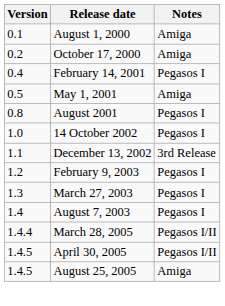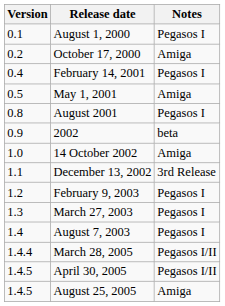August 1, 2000 | Notes: Amiga -> Pegasos I
+ row: 0.9 | 2002 | beta
14 October 2002 | Notes: Pegasos I -> Amiga
